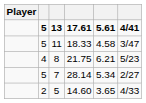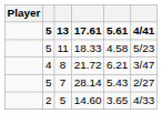11 | column 6: 3/47 -> 5/23
8 | column 4: 21.75 -> 21.72
8 | column 6: 5/23 -> 3/47
7 | column 5: 5.34 -> 5.43
